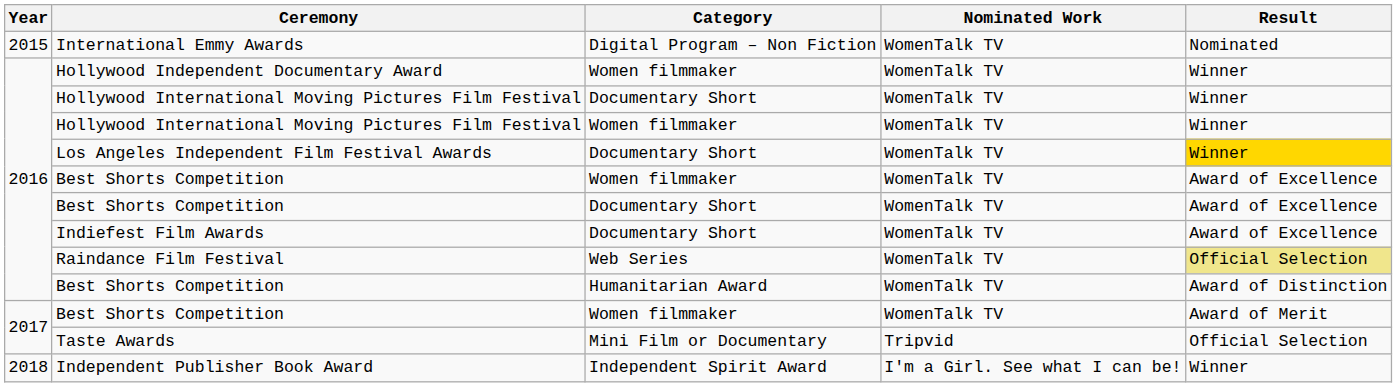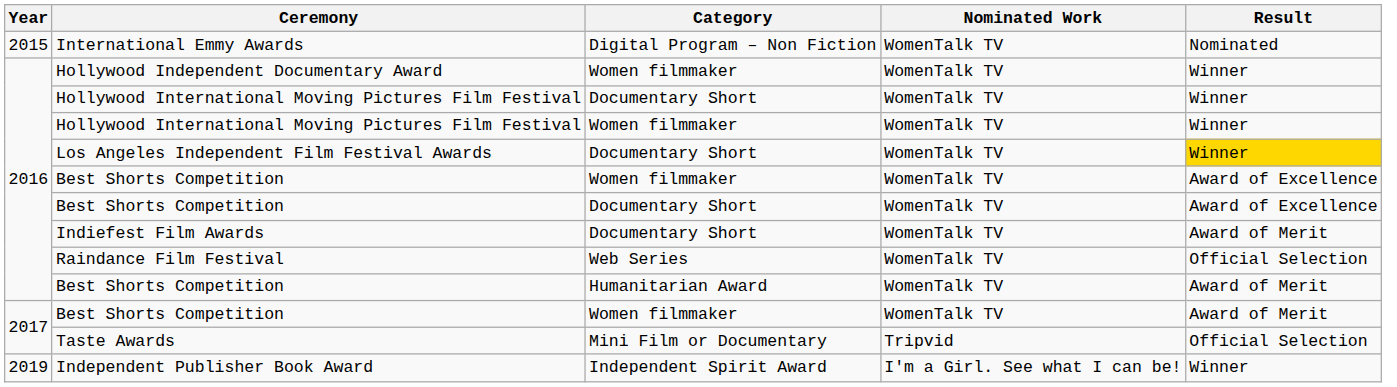Indiefest Film Awards | Result: Award of Excellence -> Award of Merit
Raindance Film Festival | Result: khaki background -> no background
Best Shorts Competition / Humanitarian Award | Result: Award of Distinction -> Award of Merit
Independent Publisher Book Award | Year: 2018 -> 2019
